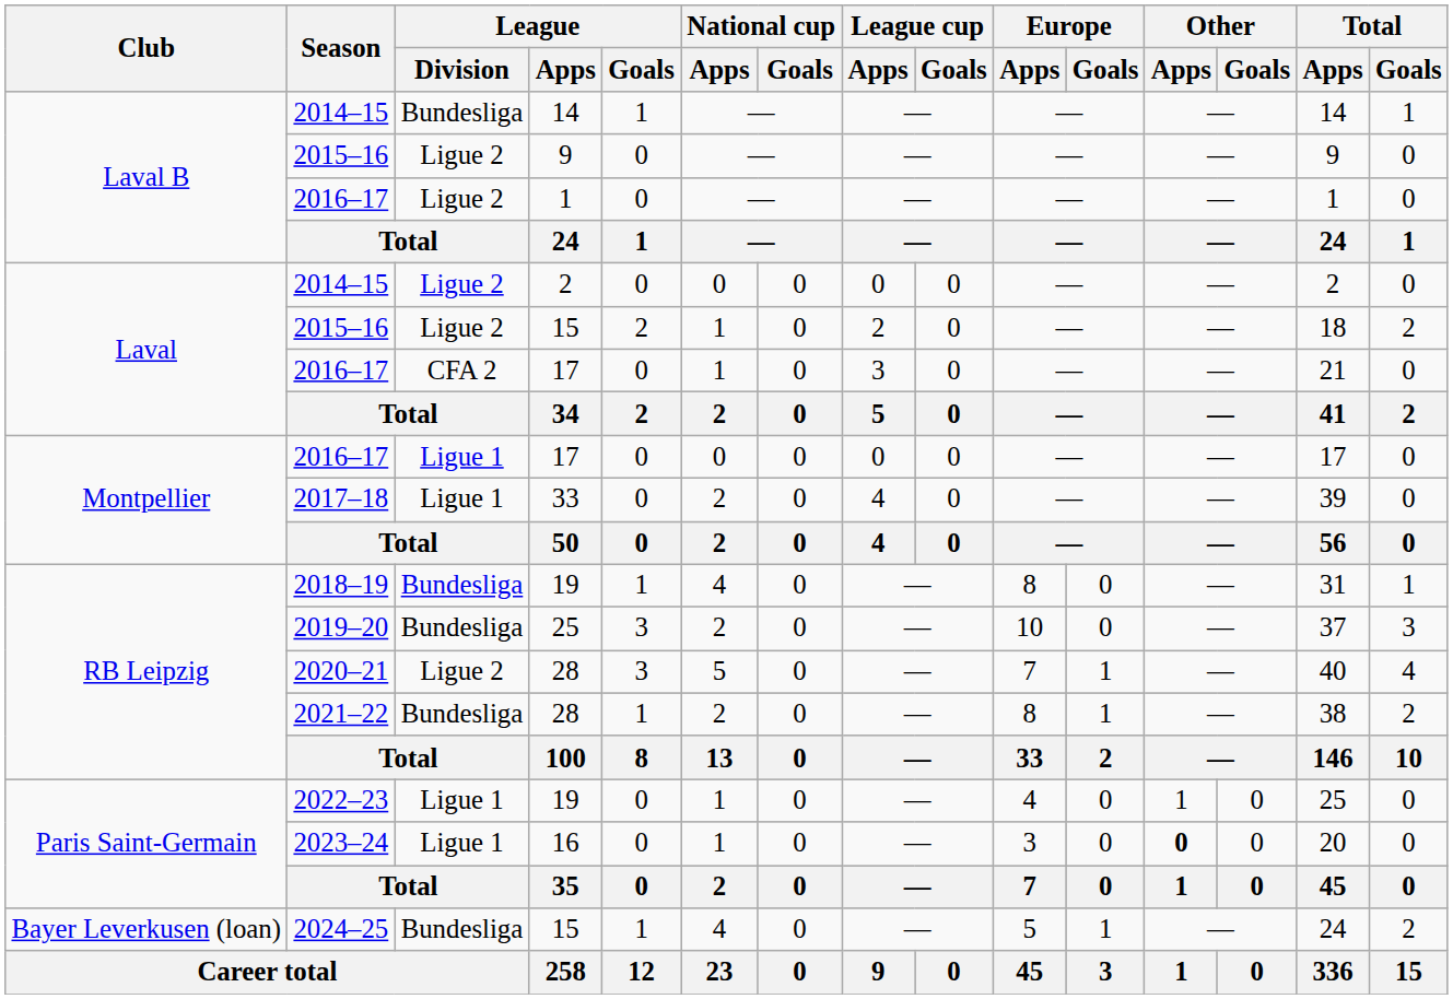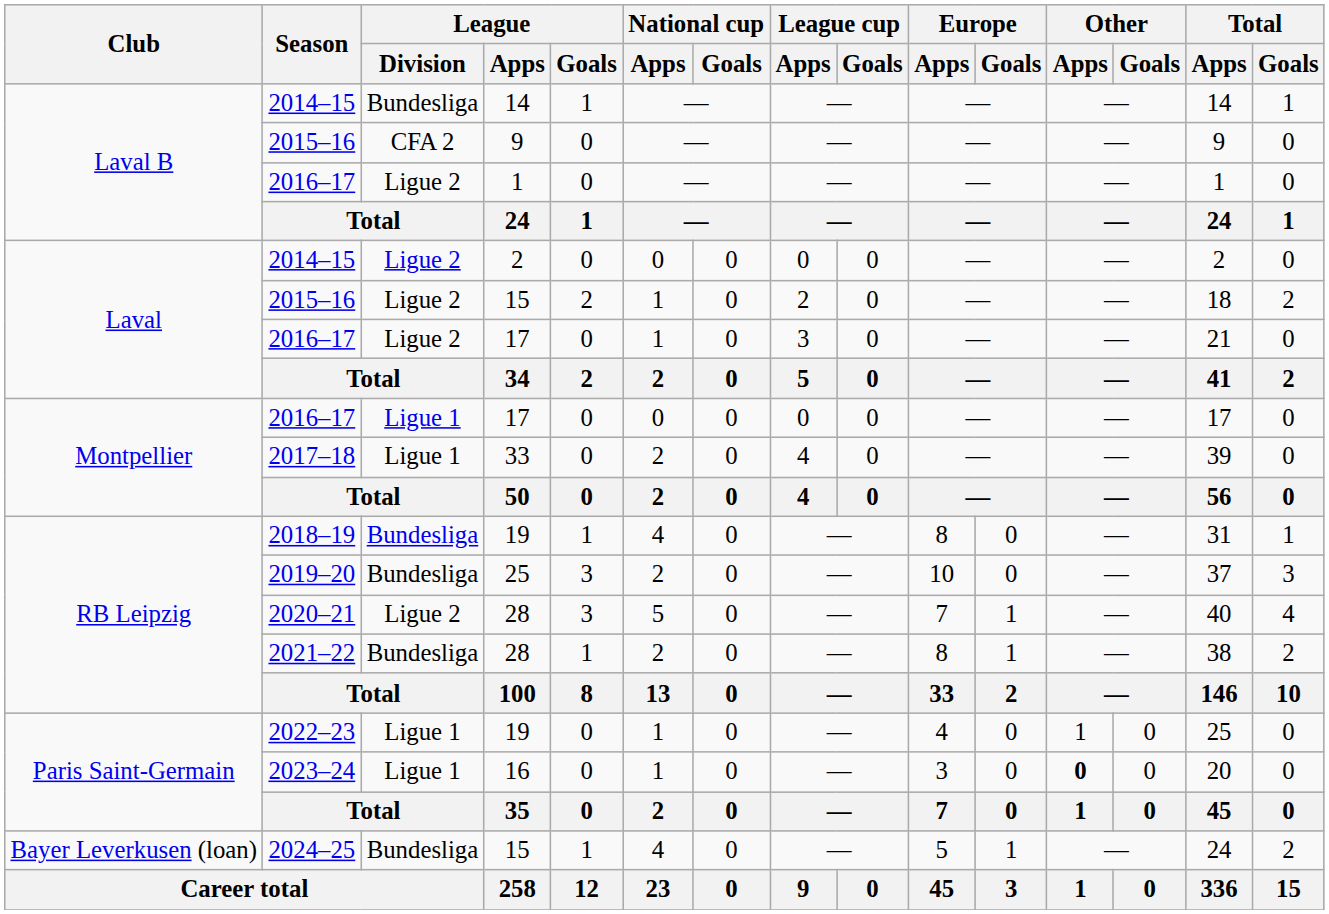Laval B / 2015–16 | League / Division: Ligue 2 -> CFA 2
Laval / 2016–17 | League / Division: CFA 2 -> Ligue 2
